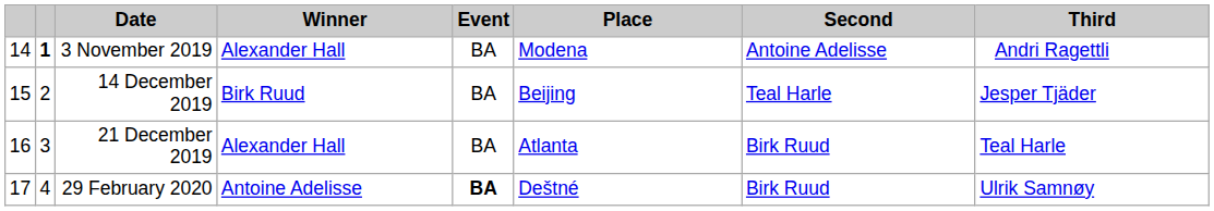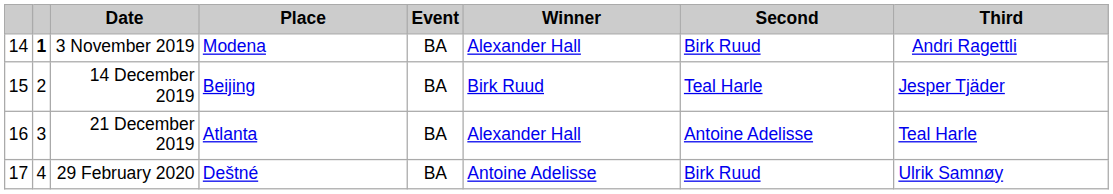columns swapped: Place <-> Winner
3 November 2019 | Second: Antoine Adelisse -> Birk Ruud
21 December 2019 | Second: Birk Ruud -> Antoine Adelisse
29 February 2020 | Event: bold -> normal
